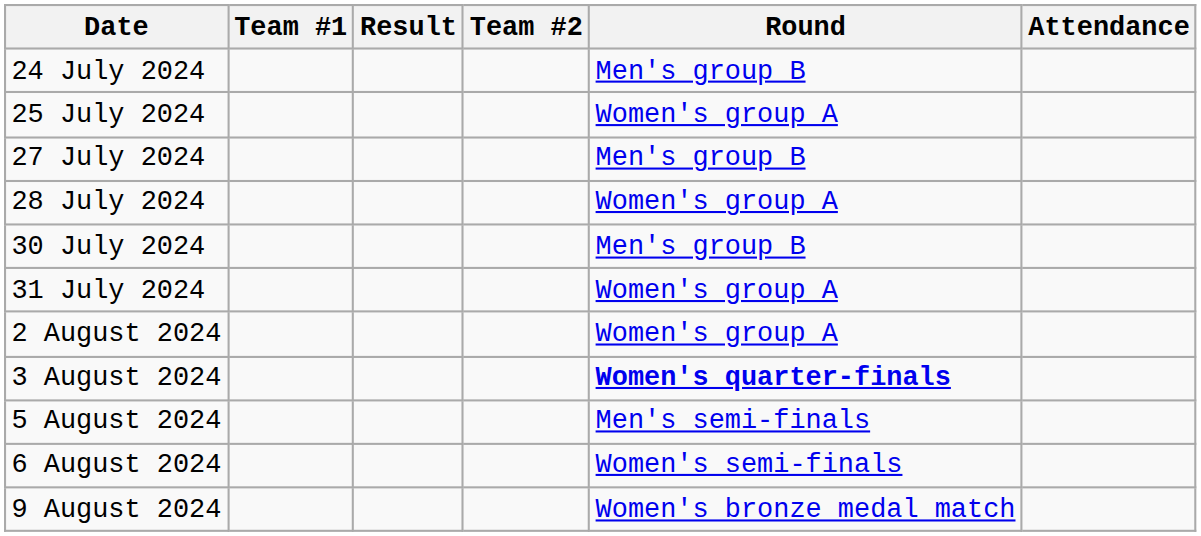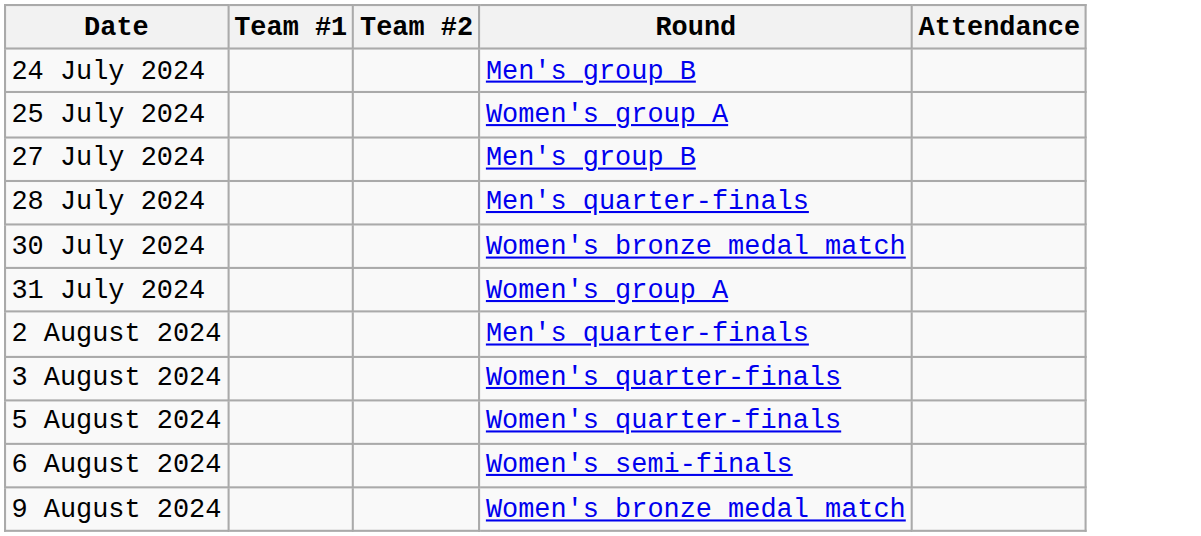- column: Result
28 July 2024 | Round: Women's group A -> Men's quarter-finals
30 July 2024 | Round: Men's group B -> Women's bronze medal match
2 August 2024 | Round: Women's group A -> Men's quarter-finals
3 August 2024 | Round: bold -> normal
5 August 2024 | Round: Men's semi-finals -> Women's quarter-finals
